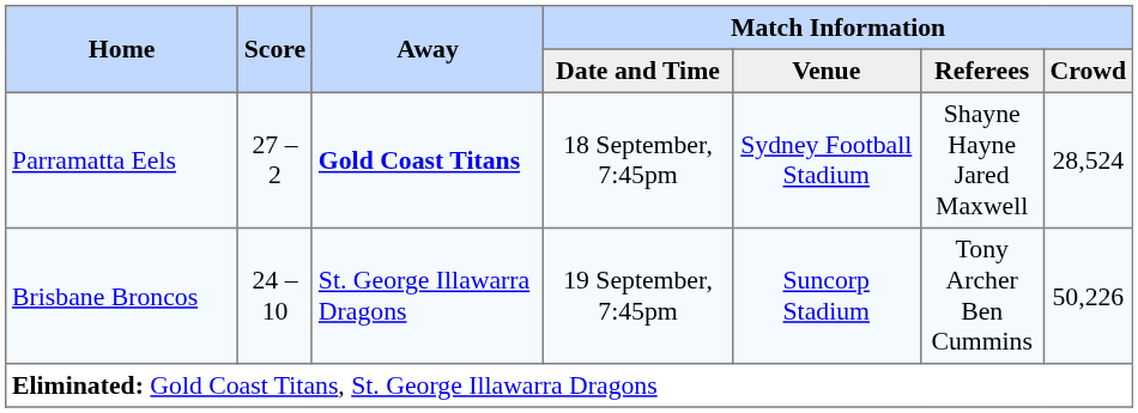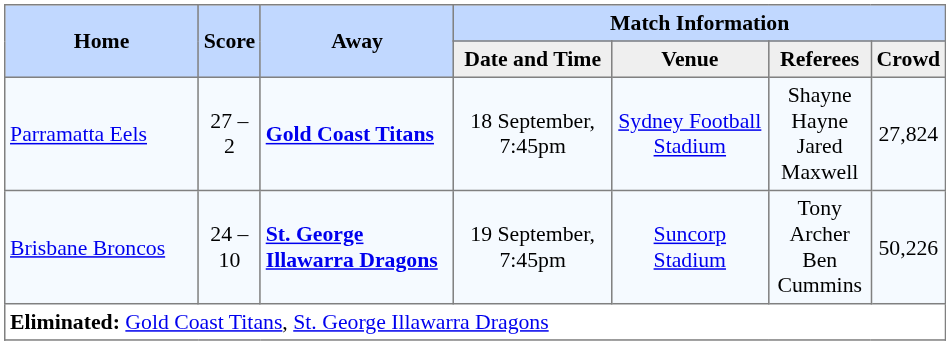Parramatta Eels | Match Information / Crowd: 28,524 -> 27,824
Brisbane Broncos | Away: normal -> bold
